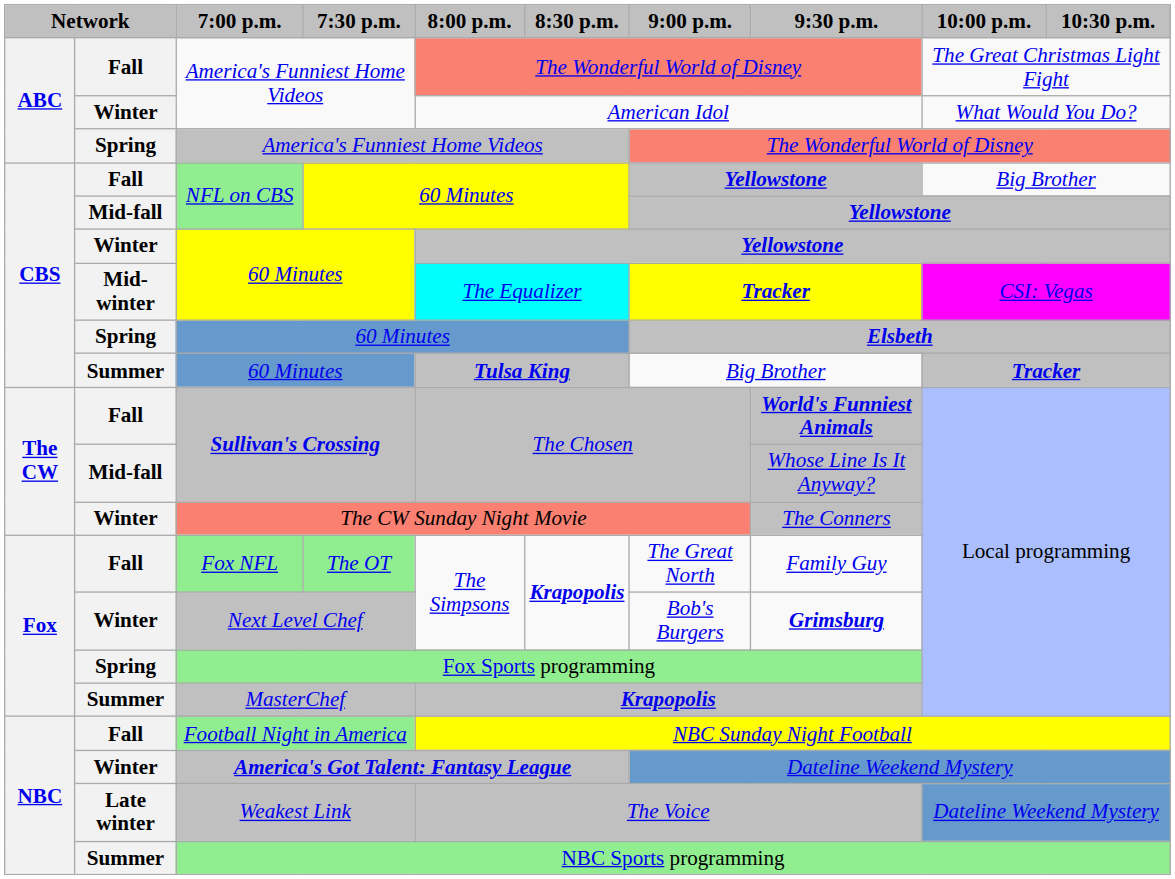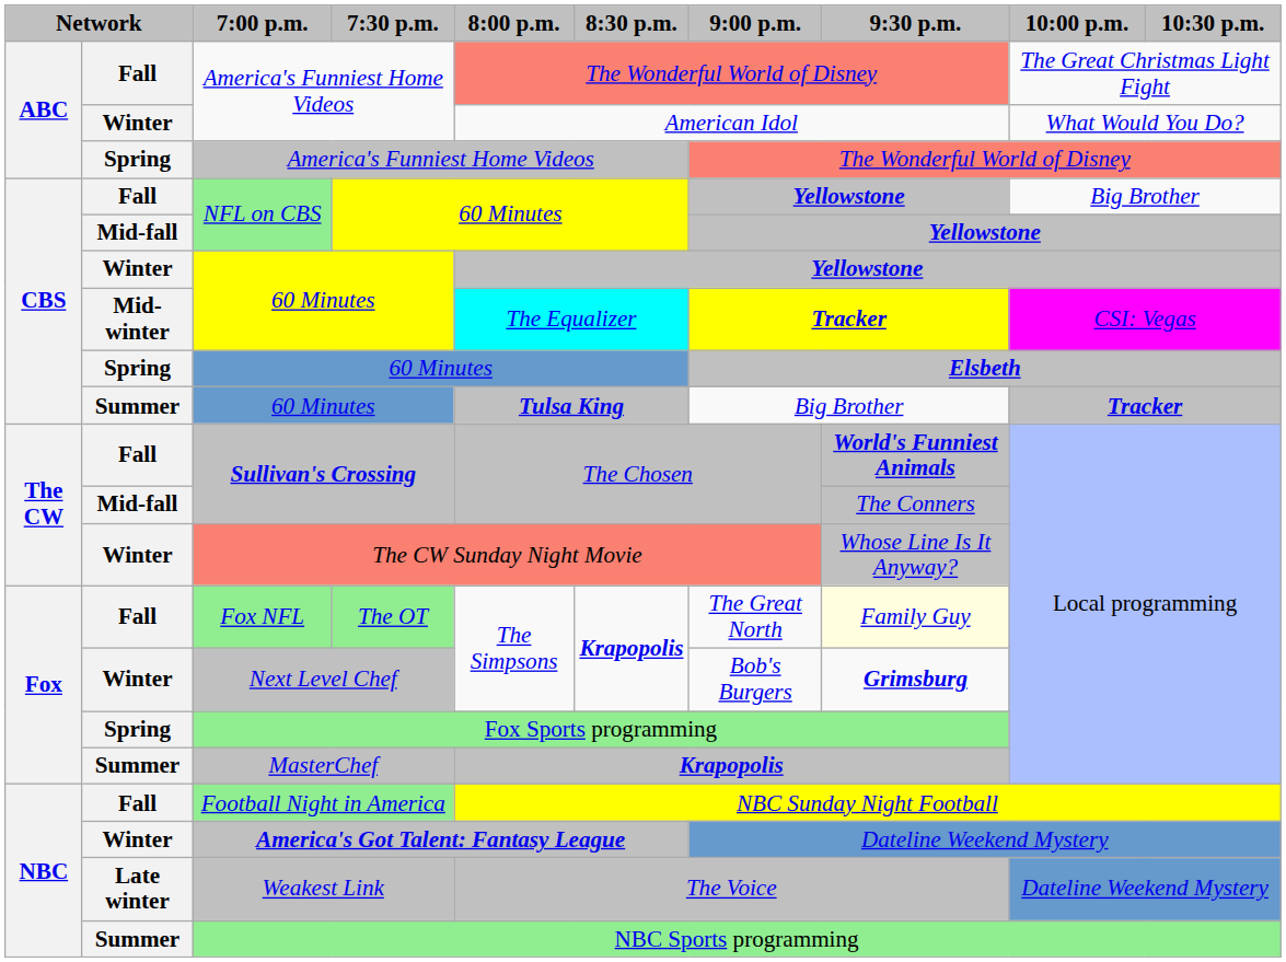Mid-fall / Sullivan's Crossing | 9:30 p.m.: Whose Line Is It Anyway? -> The Conners
The CW Sunday Night Movie | 9:30 p.m.: The Conners -> Whose Line Is It Anyway?
Fox NFL | 9:30 p.m.: no background -> lightyellow background
